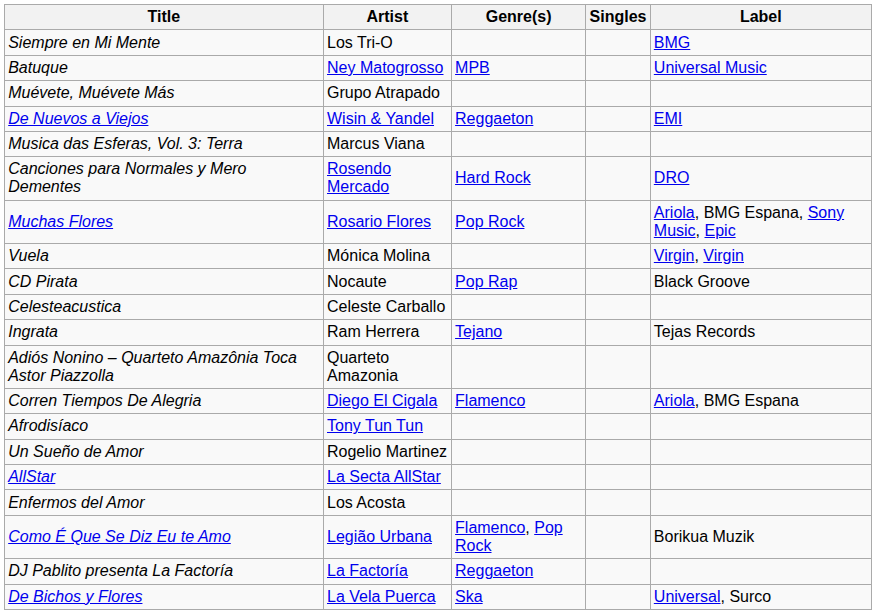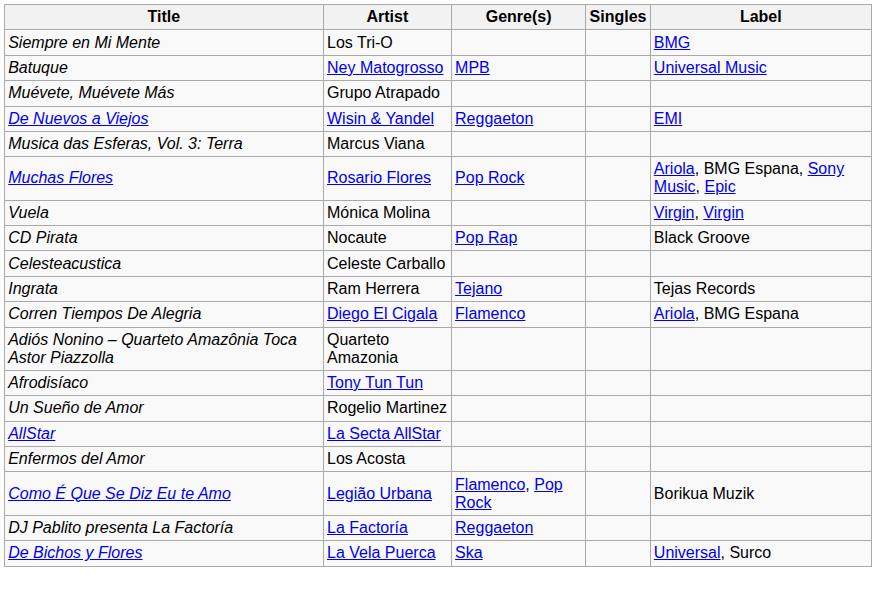- row: Canciones para Normales y Mero Dementes | Rosendo Mercado | Hard Rock | DRO
rows swapped: Corren Tiempos De Alegria <-> Adiós Nonino – Quarteto Amazônia Toca Astor Piazzolla
